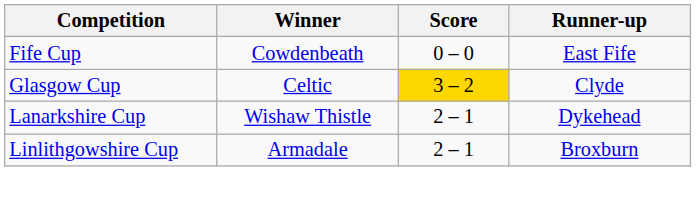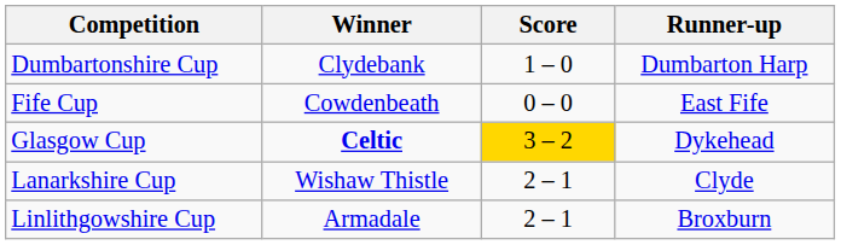+ row: Dumbartonshire Cup | Clydebank | 1 – 0 | Dumbarton Harp
Glasgow Cup | Winner: normal -> bold
Glasgow Cup | Runner-up: Clyde -> Dykehead
Lanarkshire Cup | Runner-up: Dykehead -> Clyde
